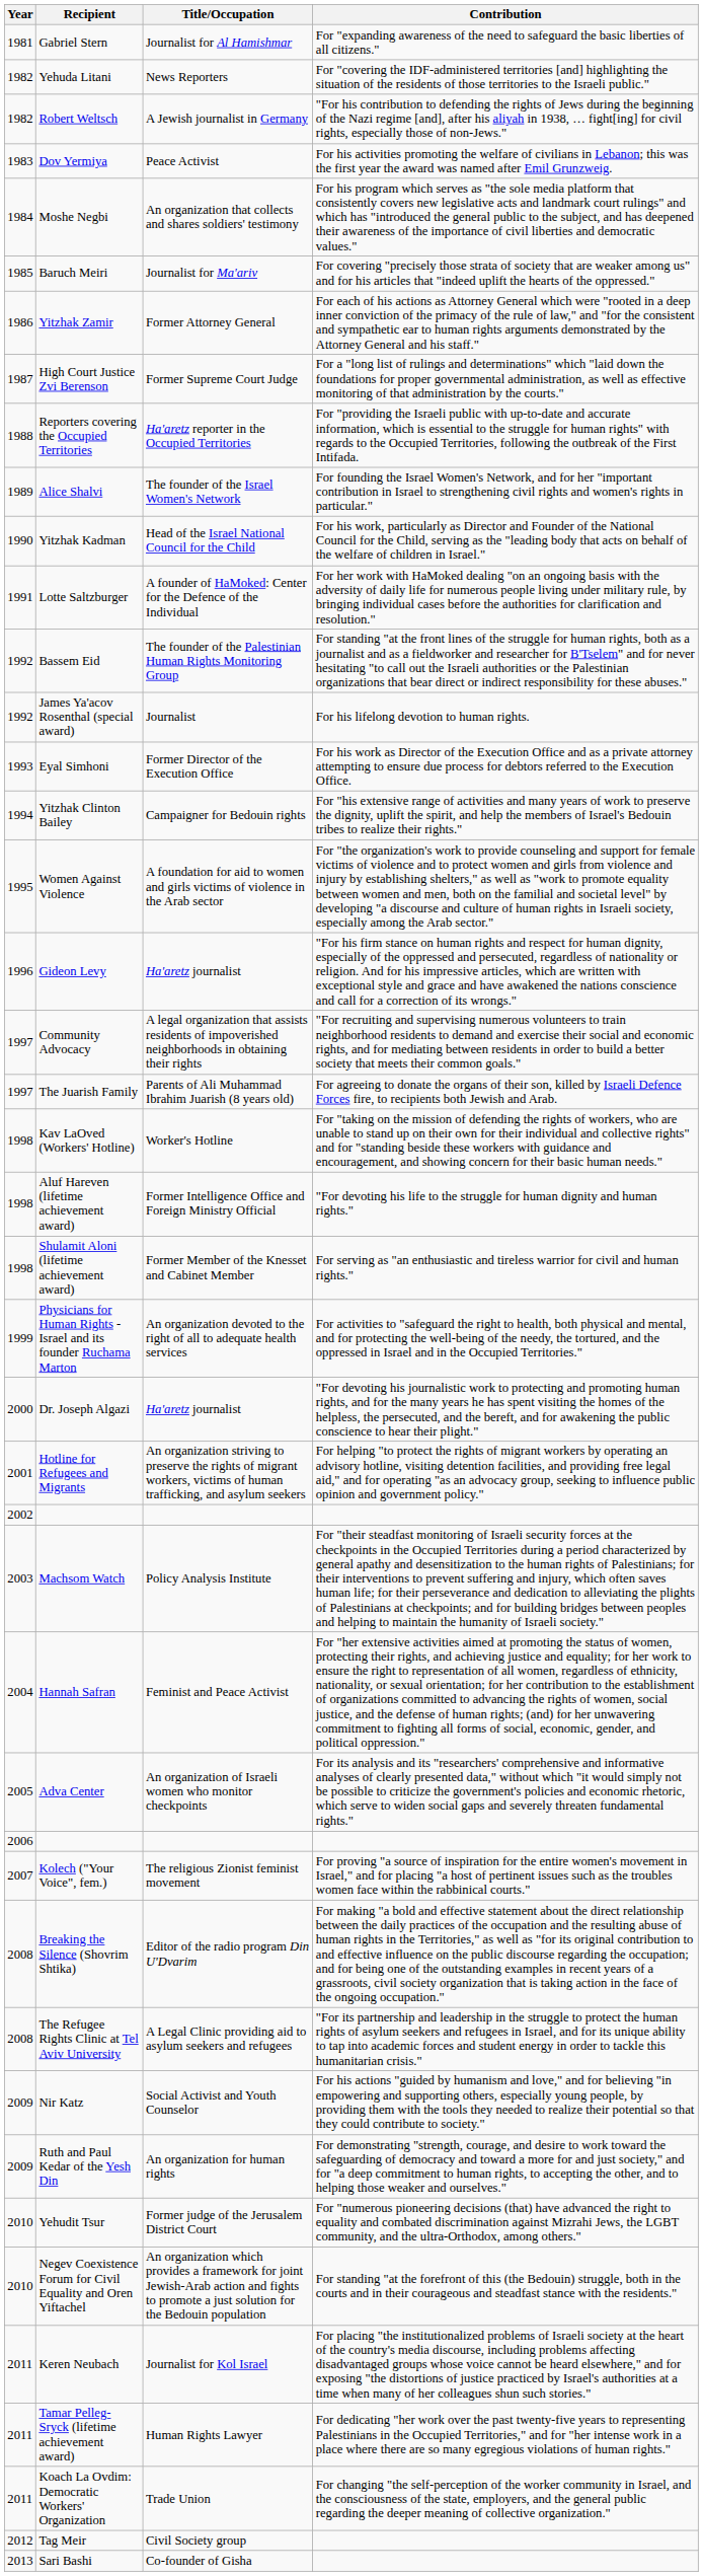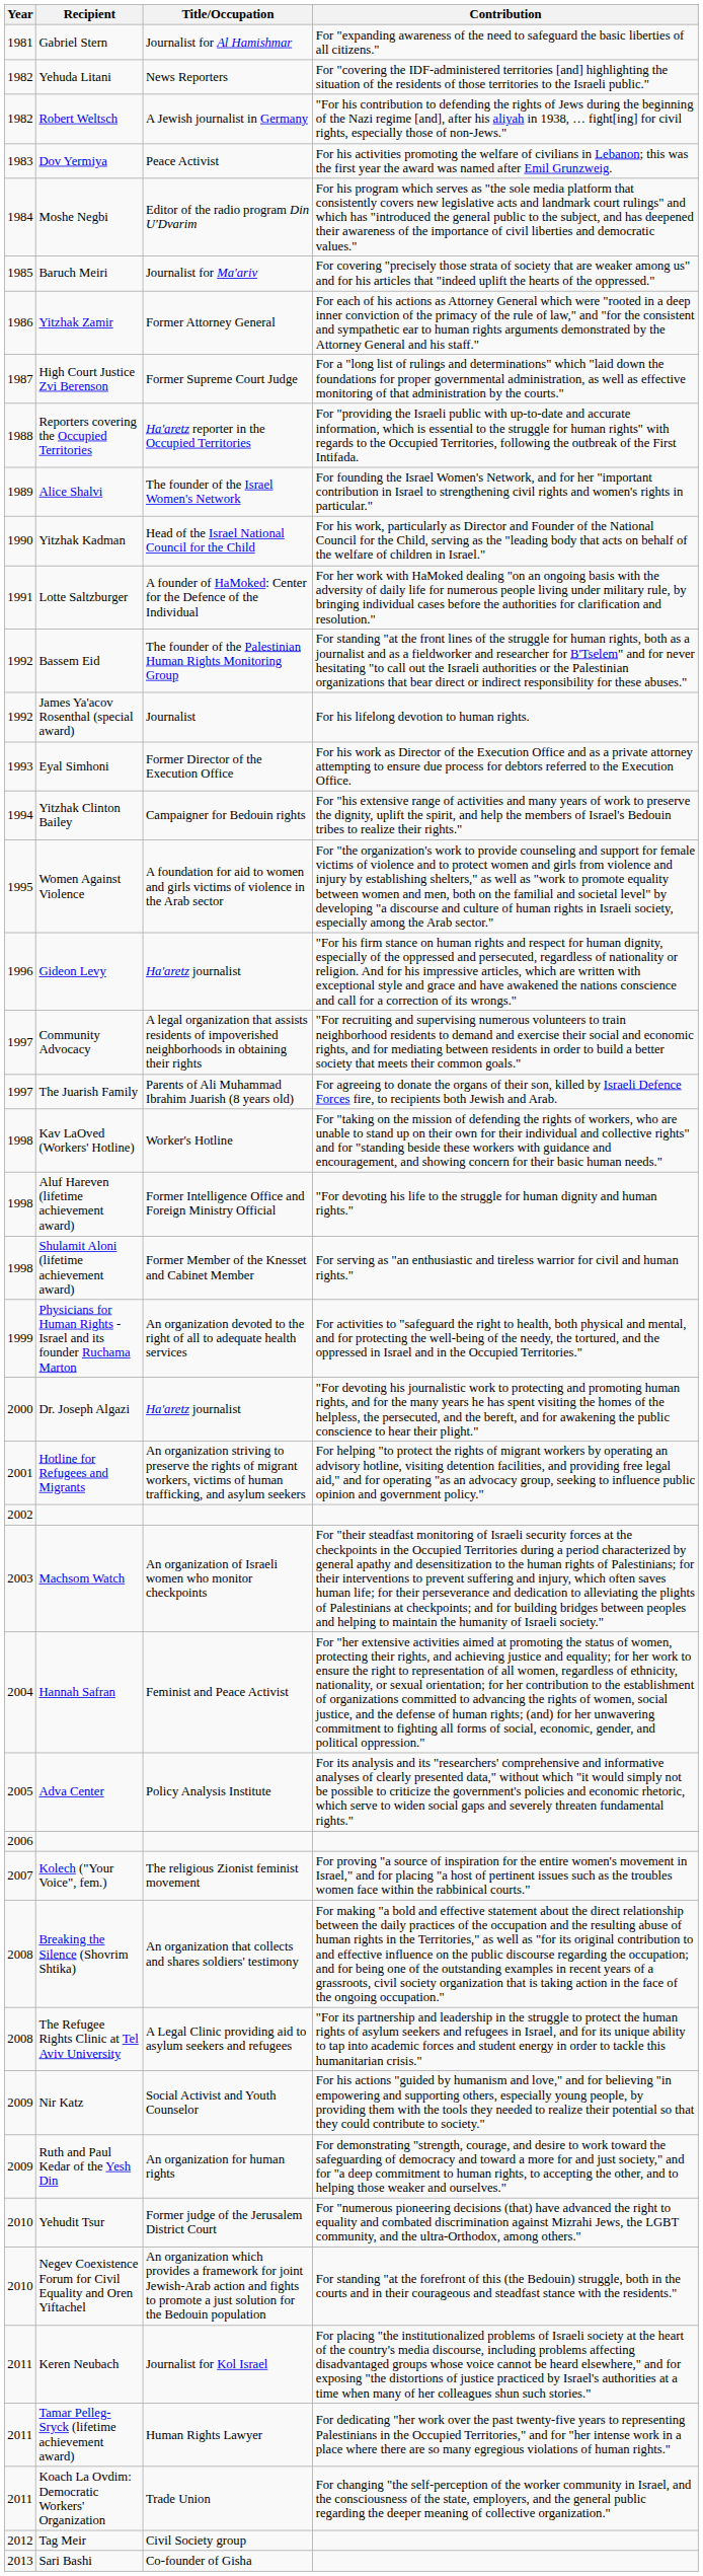Moshe Negbi | Title/Occupation: An organization that collects and shares soldiers' testimony -> Editor of the radio program Din U'Dvarim
Machsom Watch | Title/Occupation: Policy Analysis Institute -> An organization of Israeli women who monitor checkpoints
Adva Center | Title/Occupation: An organization of Israeli women who monitor checkpoints -> Policy Analysis Institute
Breaking the Silence (Shovrim Shtika) | Title/Occupation: Editor of the radio program Din U'Dvarim -> An organization that collects and shares soldiers' testimony
